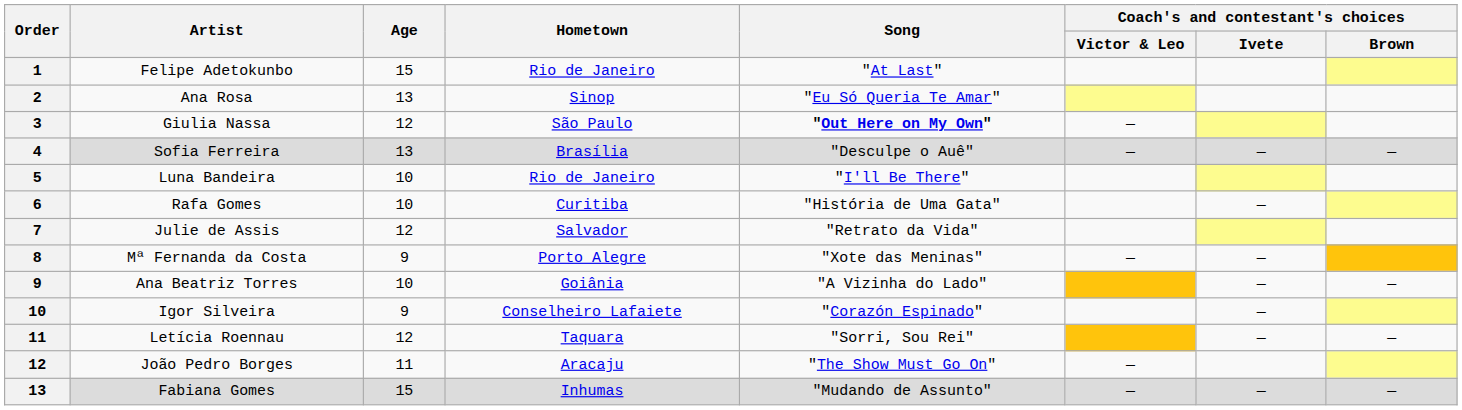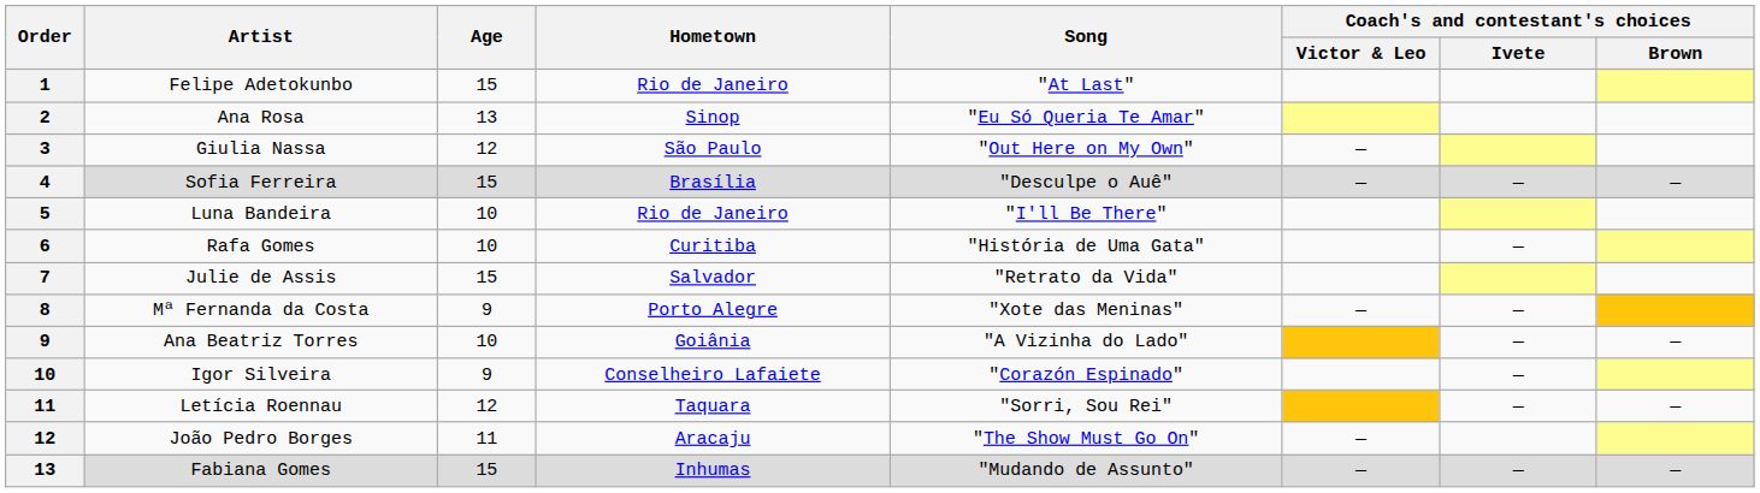Giulia Nassa | Song: bold -> normal
Sofia Ferreira | Age: 13 -> 15
Julie de Assis | Age: 12 -> 15
